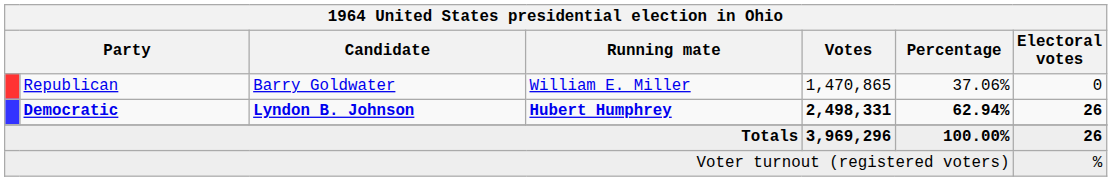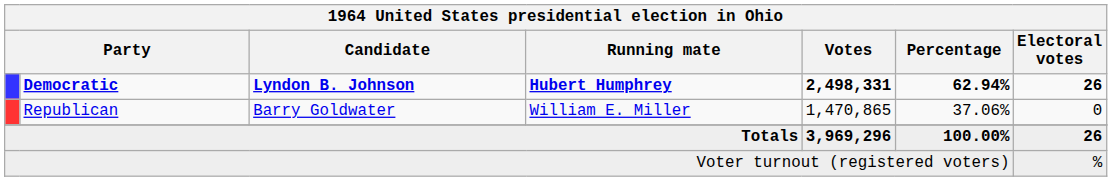rows swapped: Democratic <-> Republican
